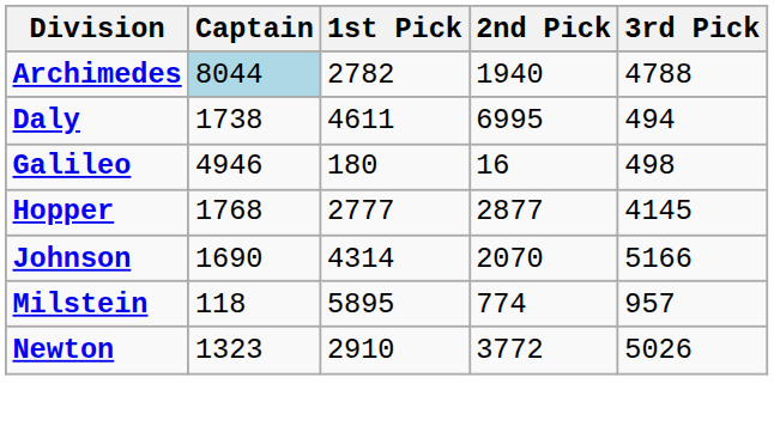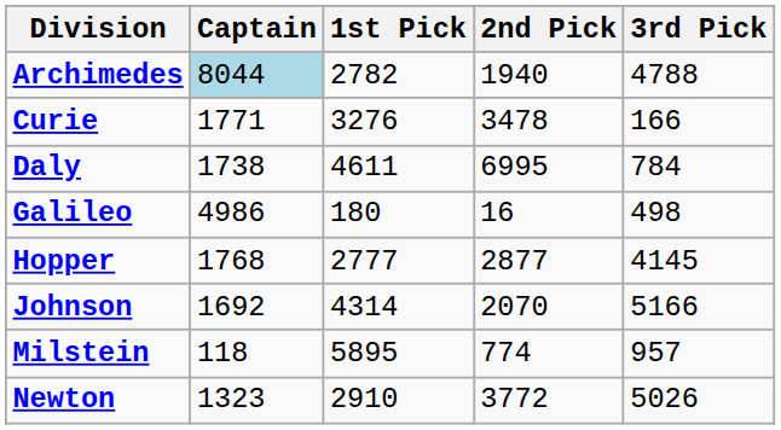+ row: Curie | 1771 | 3276 | 3478 | 166
Daly | 3rd Pick: 494 -> 784
Galileo | Captain: 4946 -> 4986
Johnson | Captain: 1690 -> 1692
